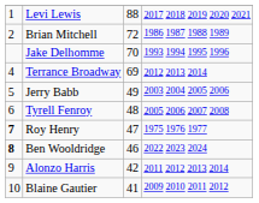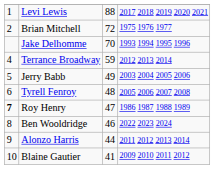Brian Mitchell | column 4: 1986 1987 1988 1989 -> 1975 1976 1977
Terrance Broadway | column 3: 69 -> 59
Roy Henry | column 4: 1975 1976 1977 -> 1986 1987 1988 1989
Ben Wooldridge | column 1: bold -> normal
Alonzo Harris | column 3: 42 -> 44
